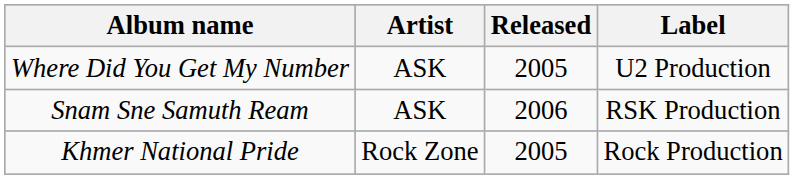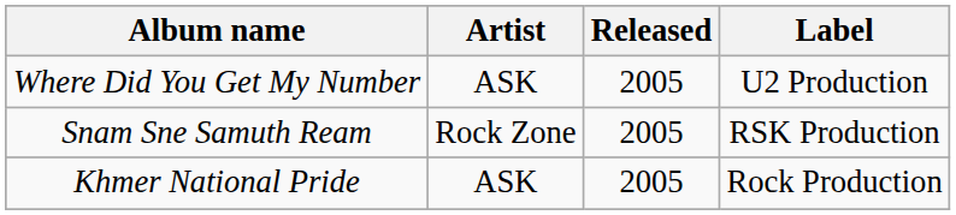Snam Sne Samuth Ream | Artist: ASK -> Rock Zone
Snam Sne Samuth Ream | Released: 2006 -> 2005
Khmer National Pride | Artist: Rock Zone -> ASK
